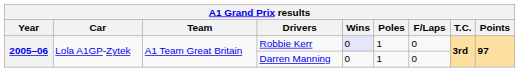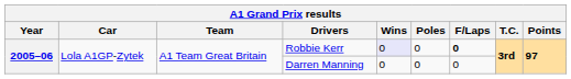Robbie Kerr | Poles: 1 -> 0
Robbie Kerr | F/Laps: normal -> bold
Darren Manning | Poles: 1 -> 0
